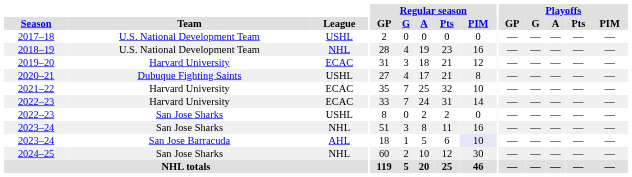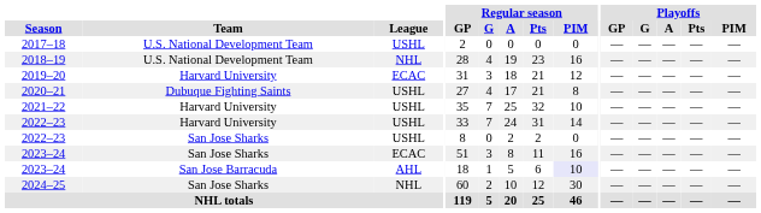2021–22 | League: ECAC -> USHL
2022–23 / Harvard University | League: ECAC -> USHL
2023–24 / San Jose Sharks | League: NHL -> ECAC
